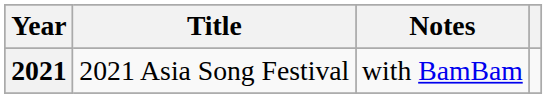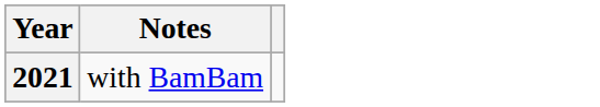- column: Title | 2021 Asia Song Festival
